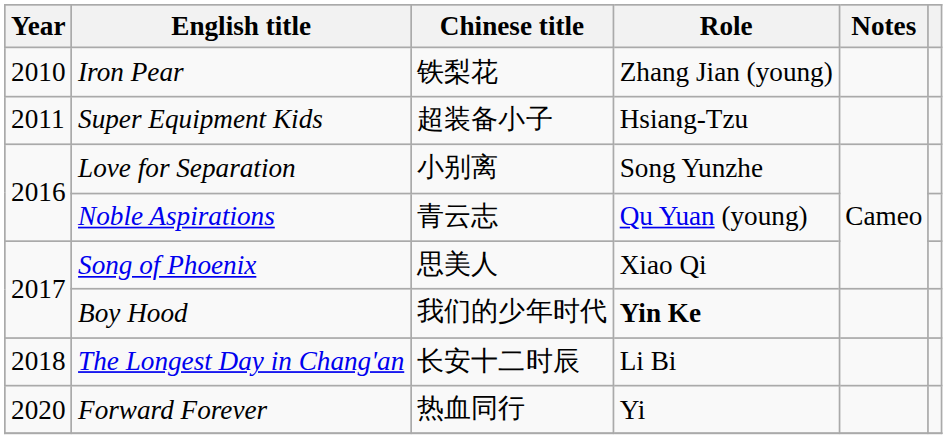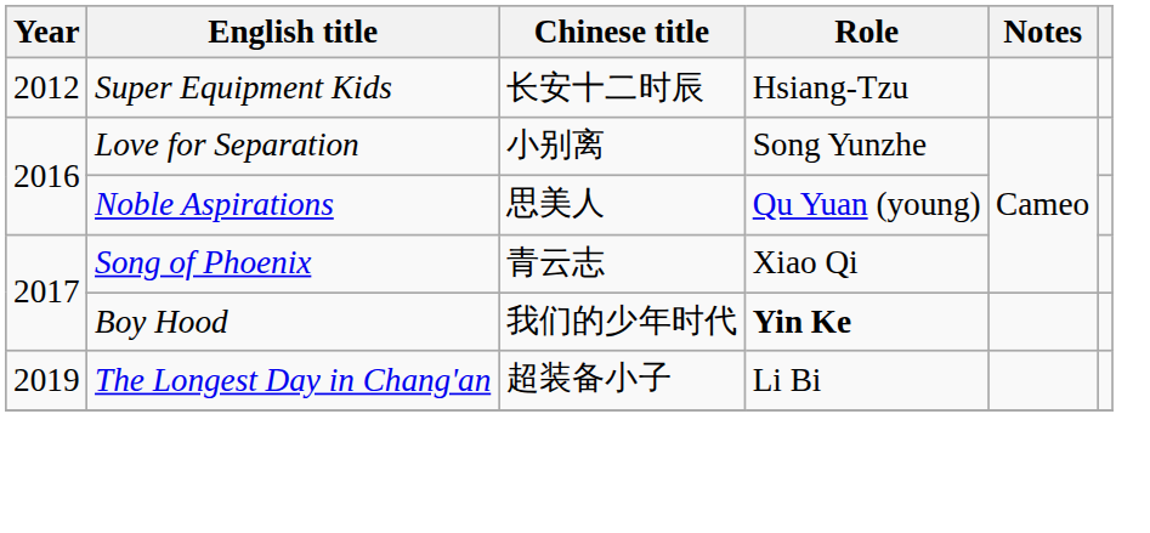- row: 2010 | Iron Pear | 铁梨花 | Zhang Jian (young)
Super Equipment Kids | Year: 2011 -> 2012
Super Equipment Kids | Chinese title: 超装备小子 -> 长安十二时辰
Noble Aspirations | Chinese title: 青云志 -> 思美人
Song of Phoenix | Chinese title: 思美人 -> 青云志
The Longest Day in Chang'an | Year: 2018 -> 2019
The Longest Day in Chang'an | Chinese title: 长安十二时辰 -> 超装备小子
- row: 2020 | Forward Forever | 热血同行 | Yi
